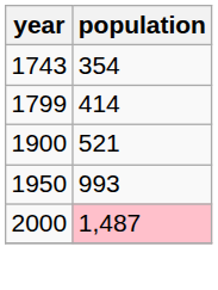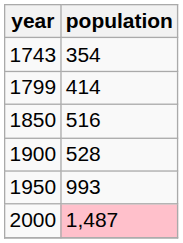+ row: 1850 | 516
1900 | population: 521 -> 528
